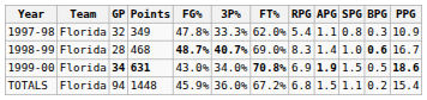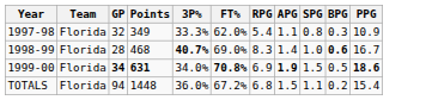- column: FG% | 47.8% | 48.7% | 43.0% | 45.9%
